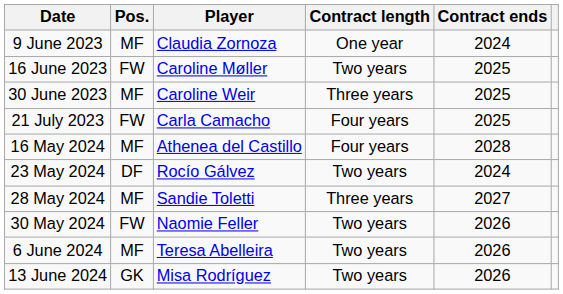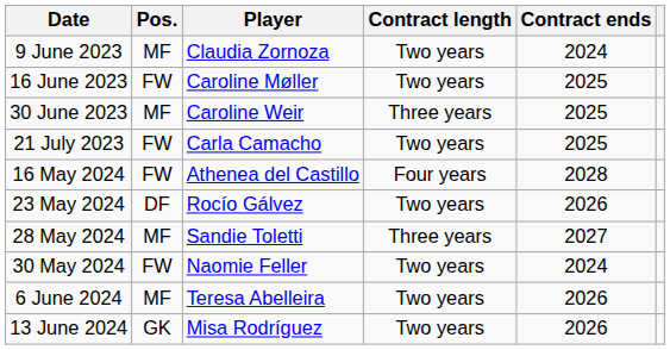9 June 2023 | Contract length: One year -> Two years
21 July 2023 | Contract length: Four years -> Two years
16 May 2024 | Pos.: MF -> FW
23 May 2024 | Contract ends: 2024 -> 2026
30 May 2024 | Contract ends: 2026 -> 2024
